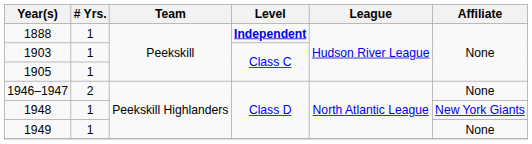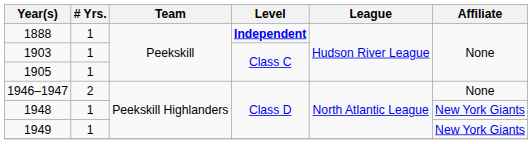1949 | Affiliate: None -> New York Giants
